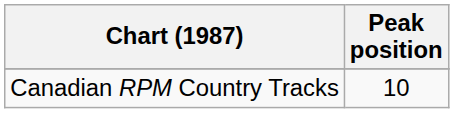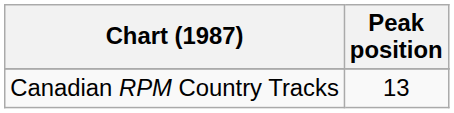Canadian RPM Country Tracks | Peak position: 10 -> 13
